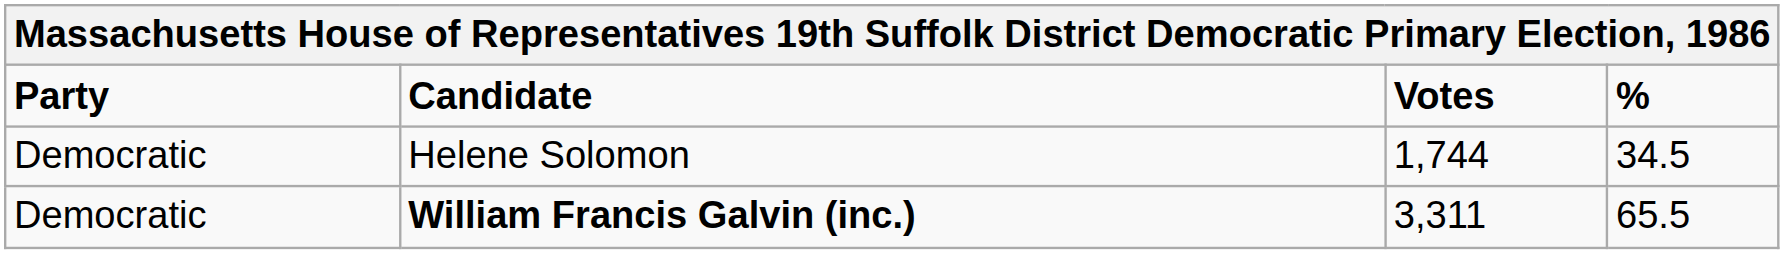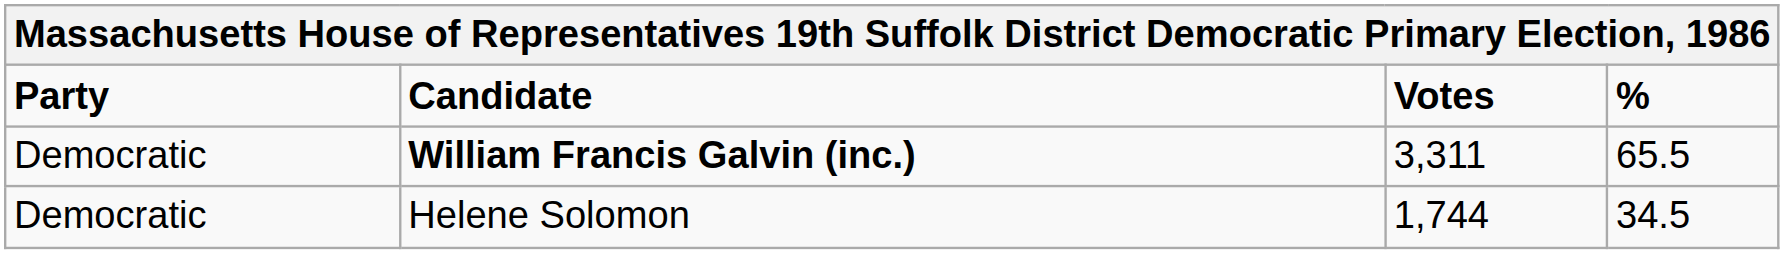rows swapped: William Francis Galvin (inc.) <-> Helene Solomon
